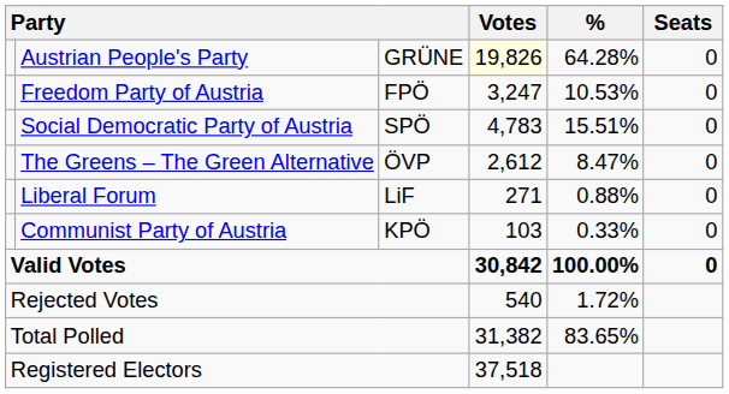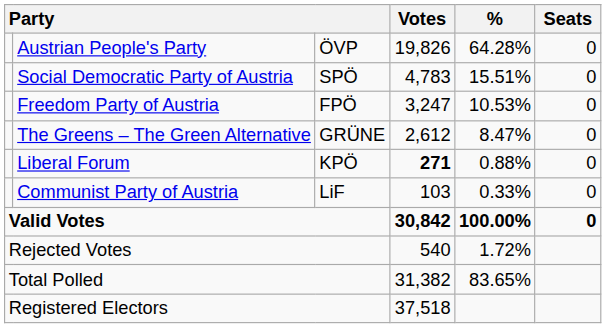Austrian People's Party | column 3: GRÜNE -> ÖVP
Austrian People's Party | Votes: lightyellow background -> no background
rows swapped: Social Democratic Party of Austria <-> Freedom Party of Austria
The Greens – The Green Alternative | column 3: ÖVP -> GRÜNE
Liberal Forum | column 3: LiF -> KPÖ
Liberal Forum | Votes: normal -> bold
Communist Party of Austria | column 3: KPÖ -> LiF
